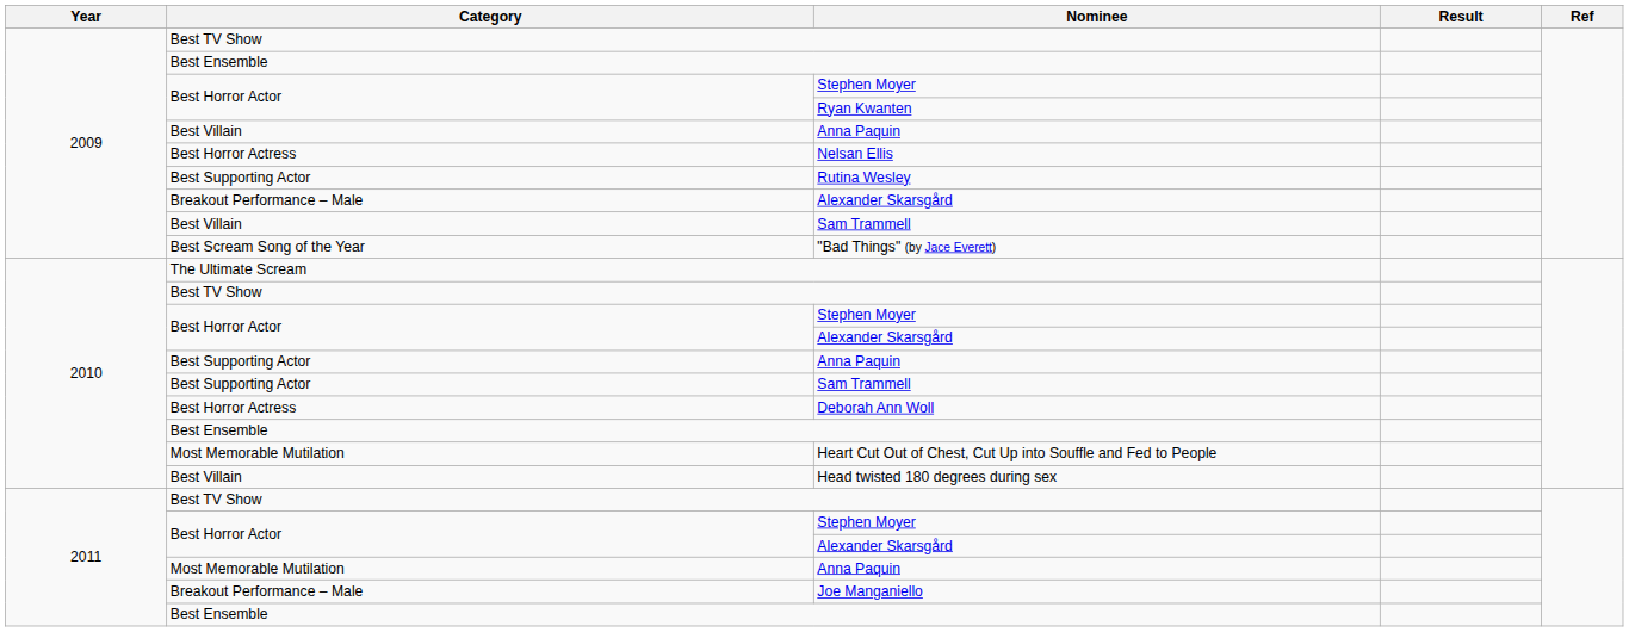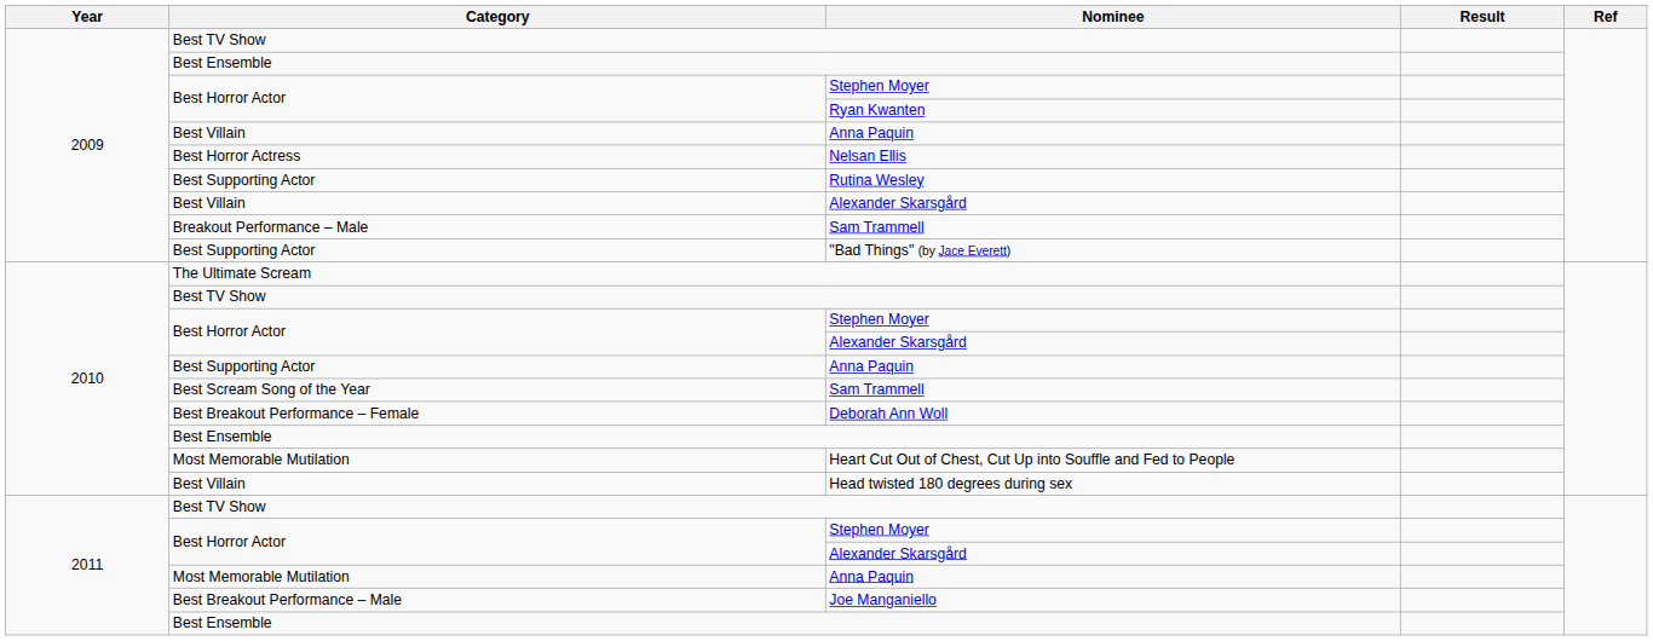2009 / Alexander Skarsgård | Category: Breakout Performance – Male -> Best Villain
2009 / Sam Trammell | Category: Best Villain -> Breakout Performance – Male
"Bad Things" (by Jace Everett) | Category: Best Scream Song of the Year -> Best Supporting Actor
2010 / Sam Trammell | Category: Best Supporting Actor -> Best Scream Song of the Year
Deborah Ann Woll | Category: Best Horror Actress -> Best Breakout Performance – Female
Joe Manganiello | Category: Breakout Performance – Male -> Best Breakout Performance – Male
